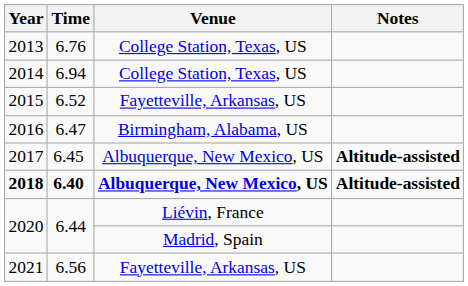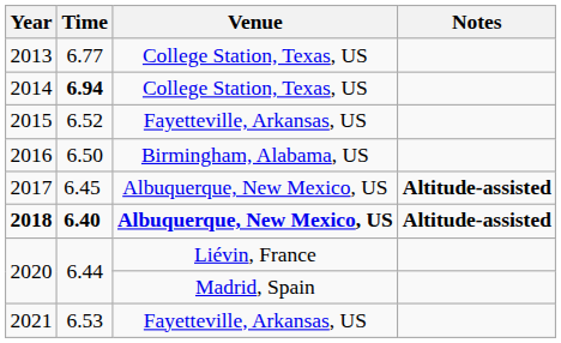2013 | Time: 6.76 -> 6.77
2014 | Time: normal -> bold
2016 | Time: 6.47 -> 6.50
2021 | Time: 6.56 -> 6.53
